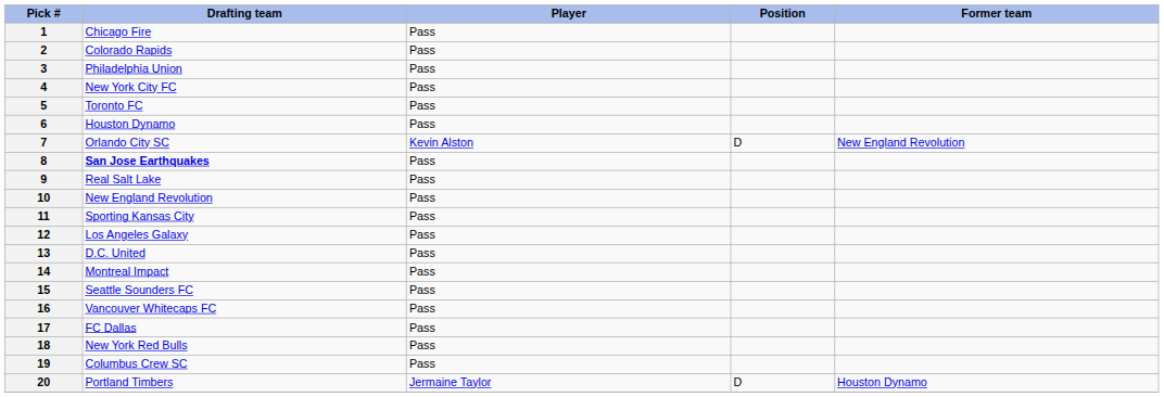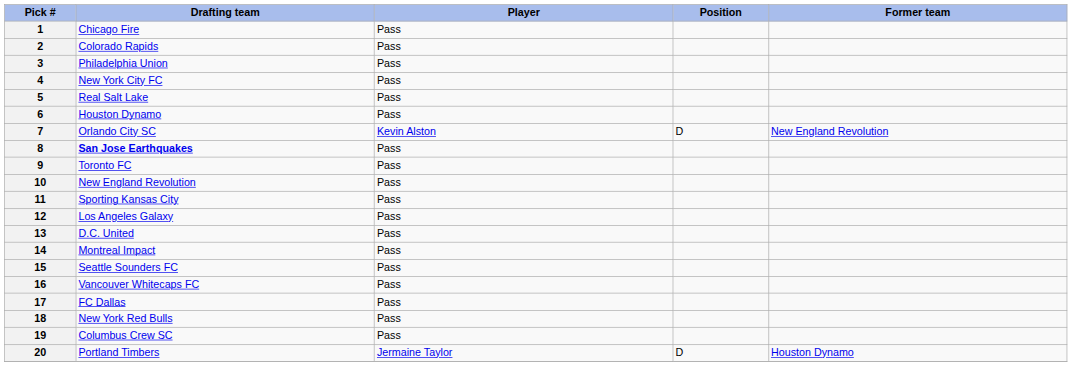5 | Drafting team: Toronto FC -> Real Salt Lake
9 | Drafting team: Real Salt Lake -> Toronto FC
